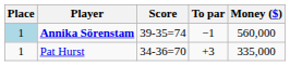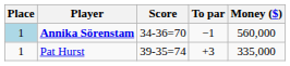Annika Sörenstam | Score: 39-35=74 -> 34-36=70
Pat Hurst | Score: 34-36=70 -> 39-35=74
